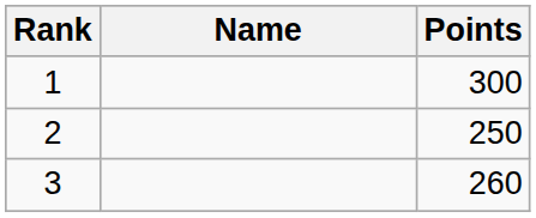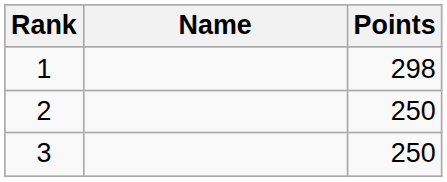1 | Points: 300 -> 298
3 | Points: 260 -> 250
